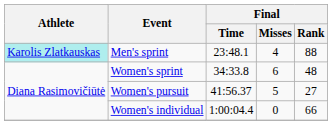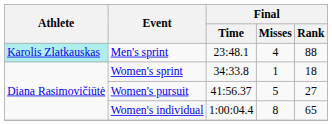Women's sprint | Final / Misses: 6 -> 1
Women's sprint | Final / Rank: 48 -> 18
Women's individual | Final / Misses: 0 -> 8
Women's individual | Final / Rank: 66 -> 65
